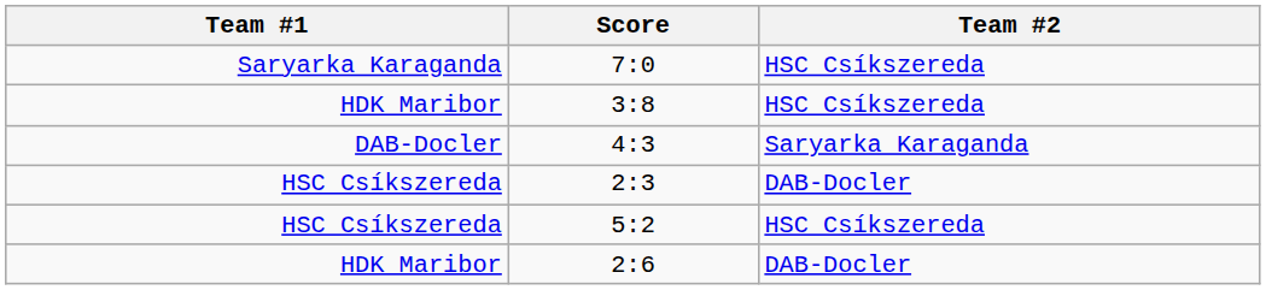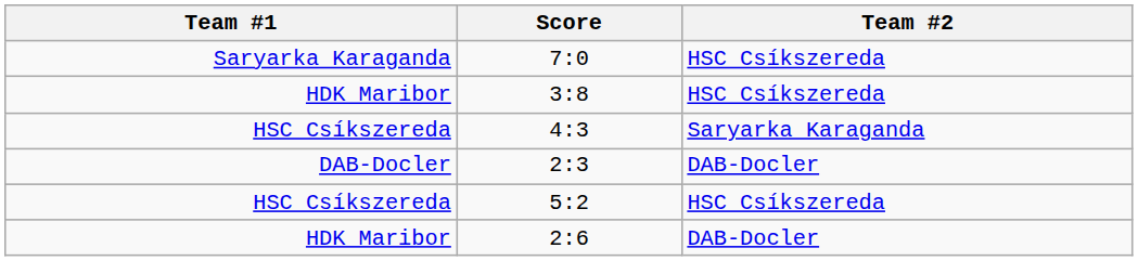4:3 | Team #1: DAB-Docler -> HSC Csíkszereda
2:3 | Team #1: HSC Csíkszereda -> DAB-Docler
